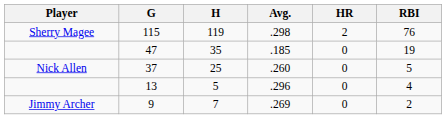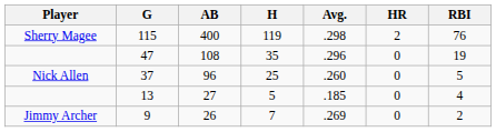+ column: AB | 400 | 108 | 96 | 27 | 26
47 | Avg.: .185 -> .296
13 | Avg.: .296 -> .185
